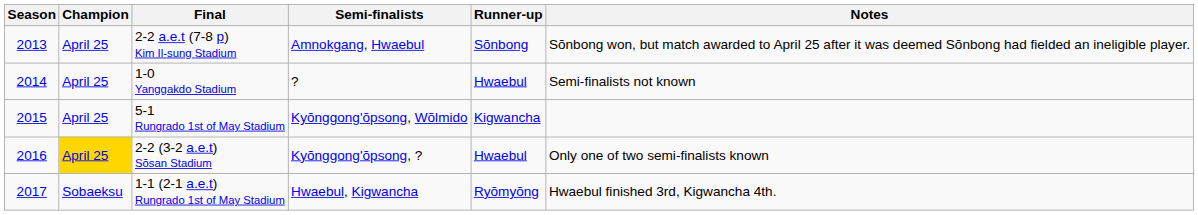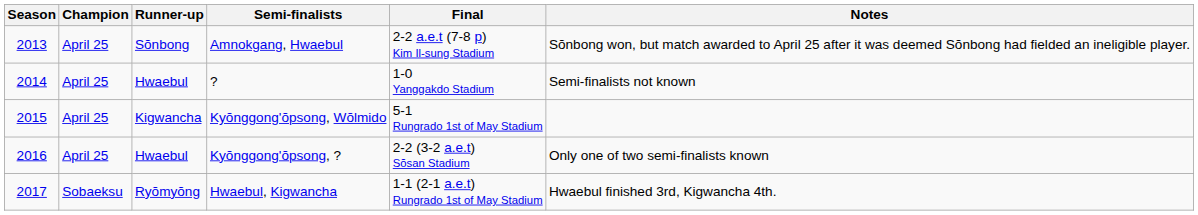columns swapped: Runner-up <-> Final
Kyŏnggong'ŏpsong, ? | Champion: gold background -> no background
